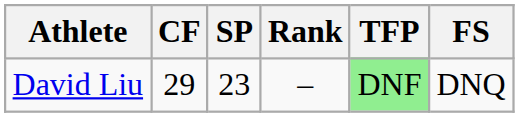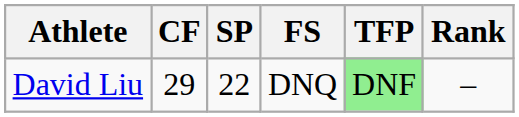columns swapped: FS <-> Rank
David Liu | SP: 23 -> 22
